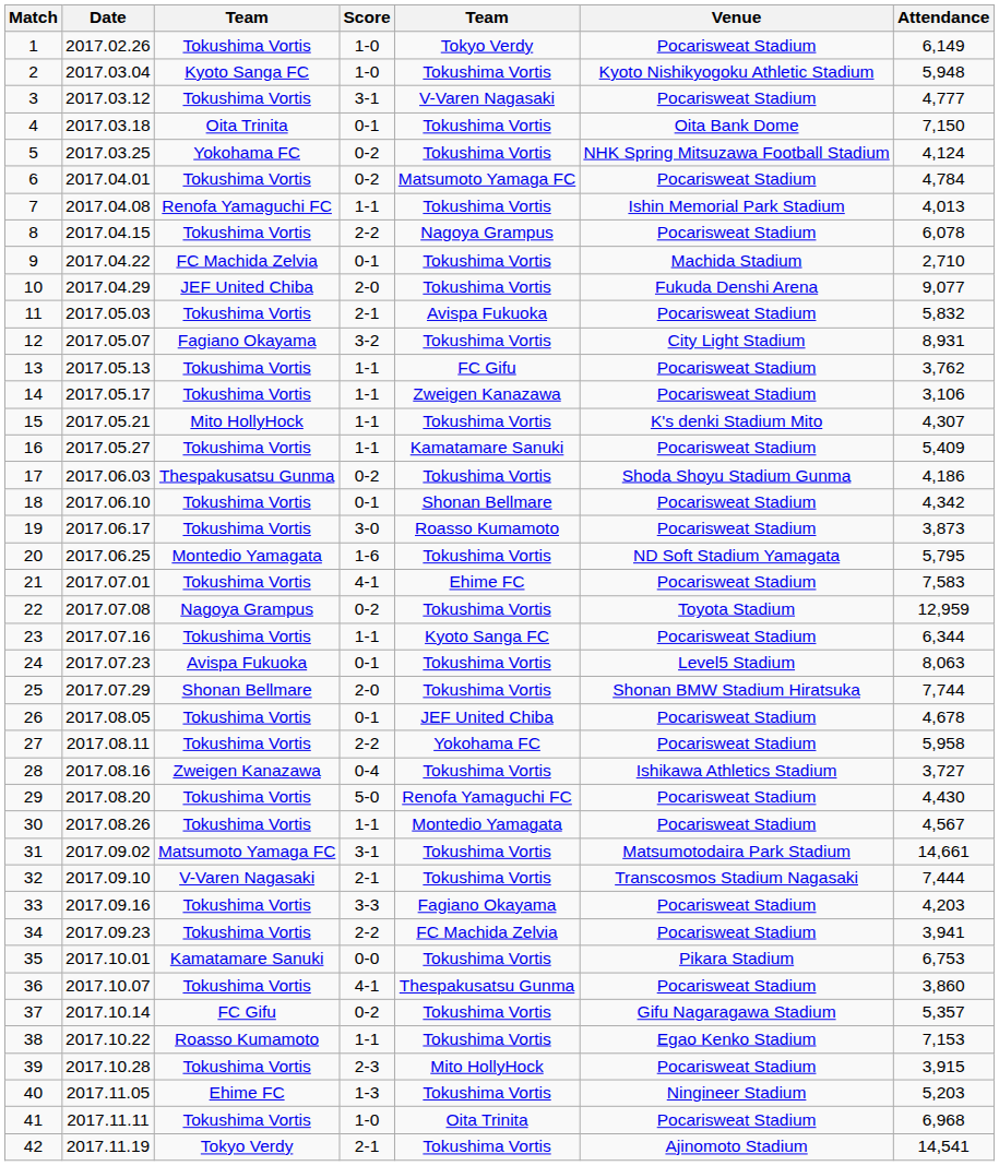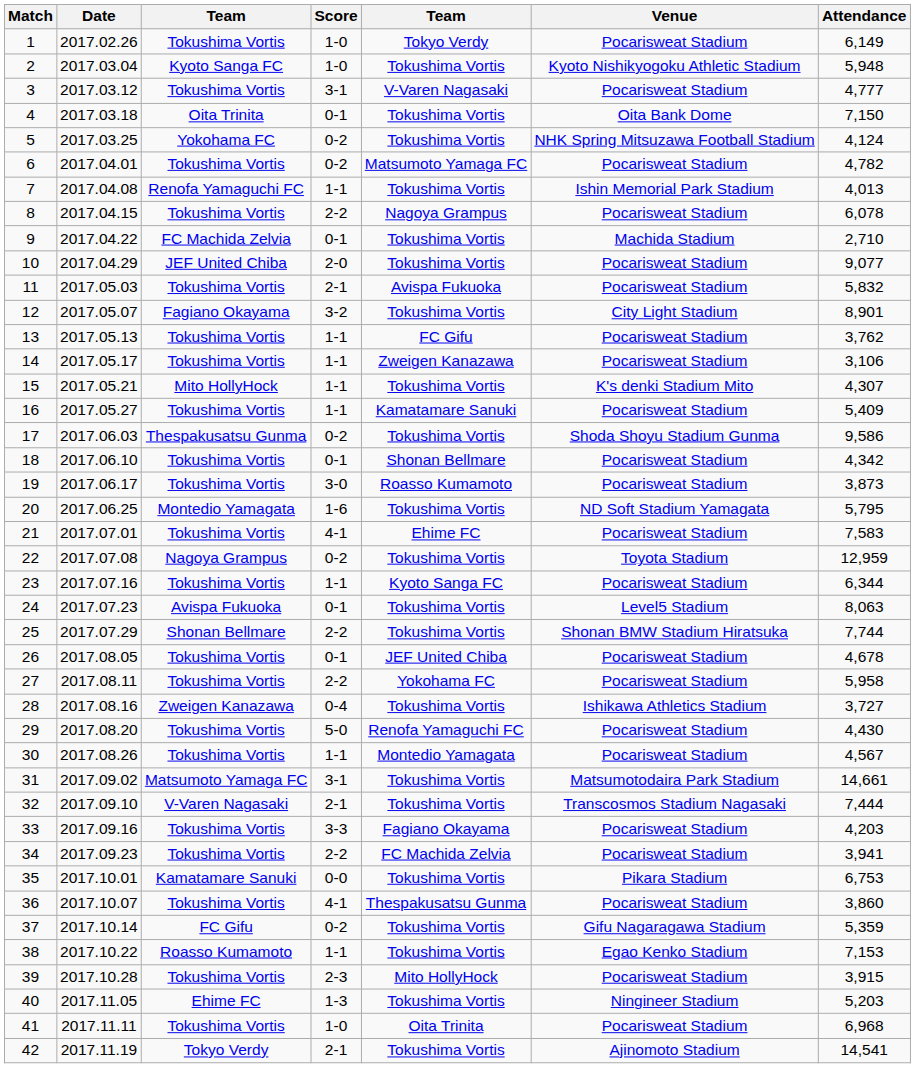6 | Attendance: 4,784 -> 4,782
10 | Venue: Fukuda Denshi Arena -> Pocarisweat Stadium
12 | Attendance: 8,931 -> 8,901
17 | Attendance: 4,186 -> 9,586
25 | Score: 2-0 -> 2-2
37 | Attendance: 5,357 -> 5,359
